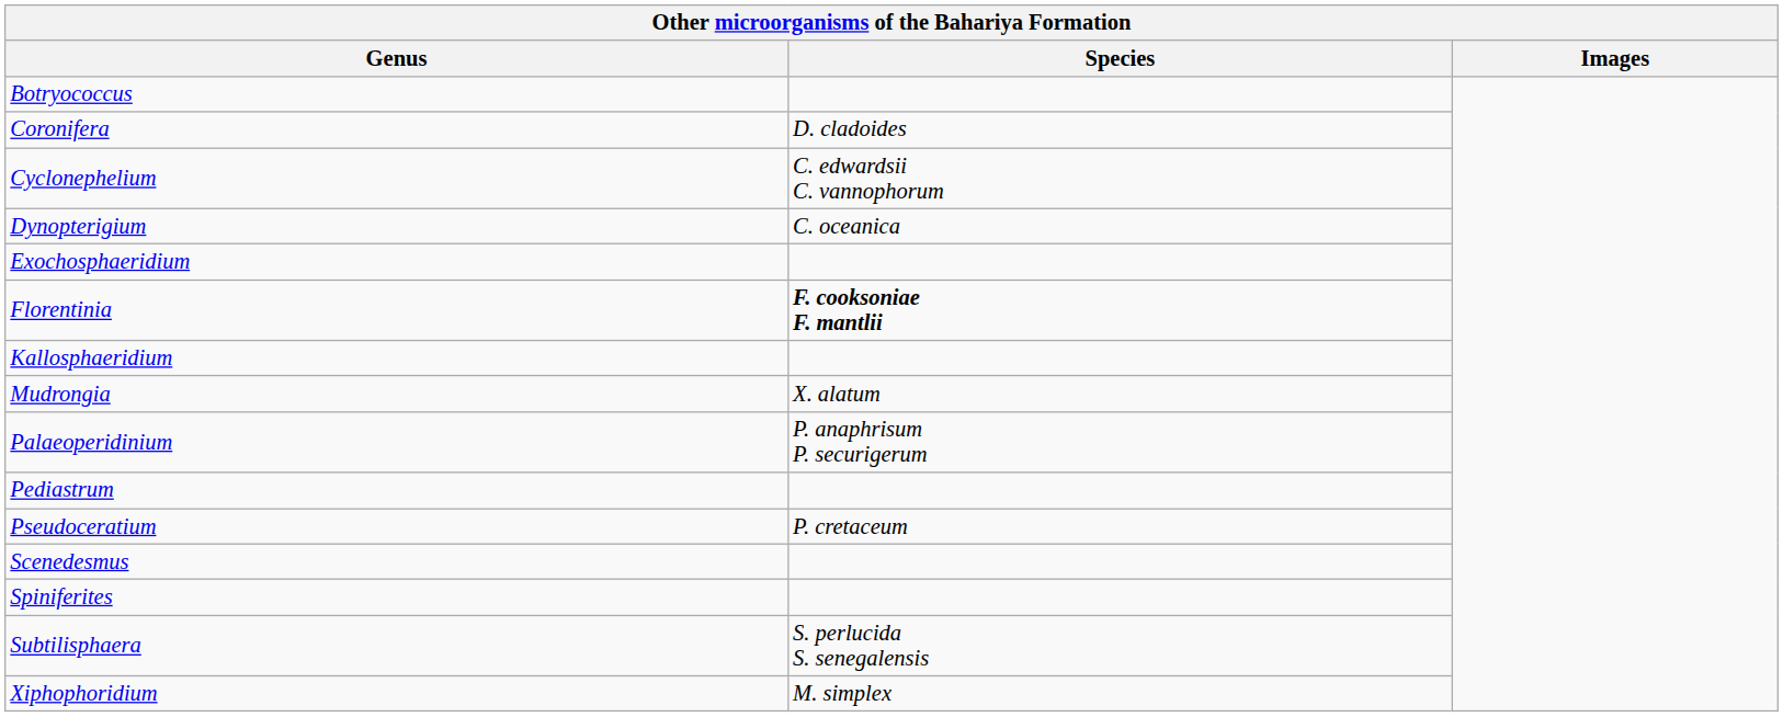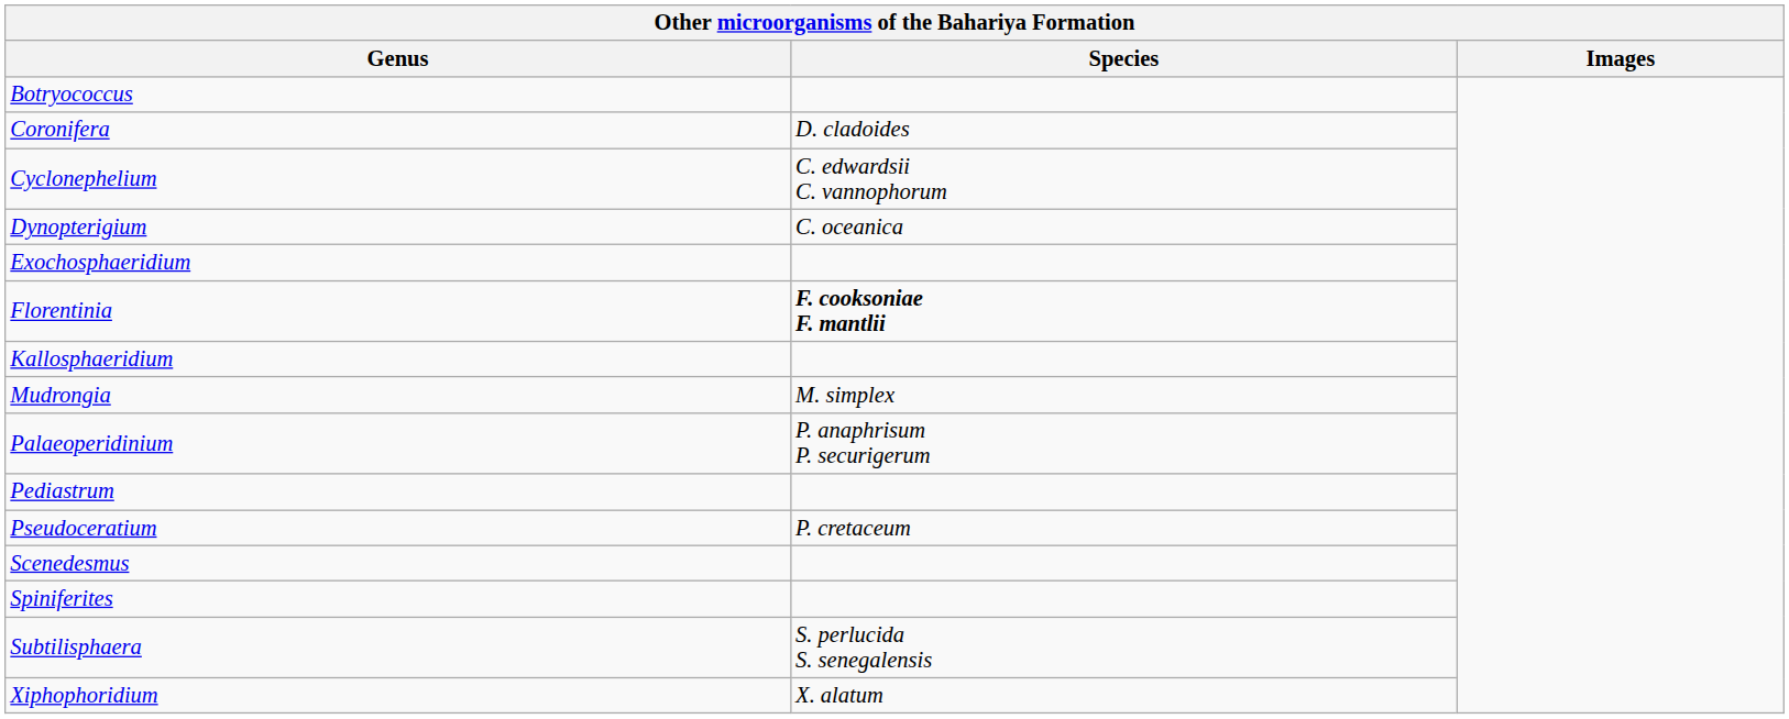Mudrongia | Species: X. alatum -> M. simplex
Xiphophoridium | Species: M. simplex -> X. alatum
